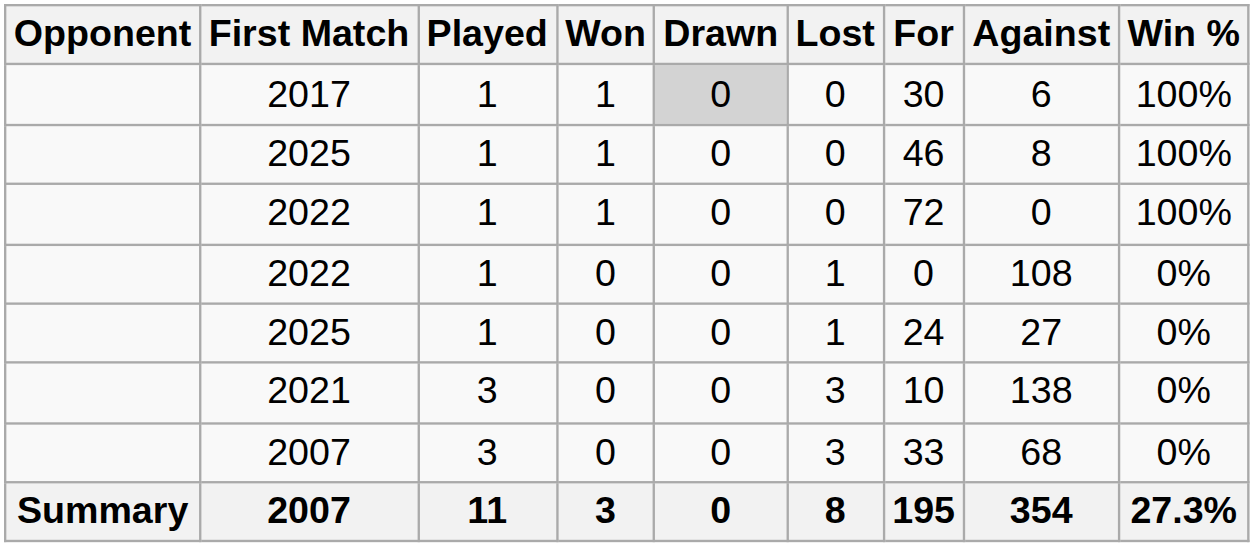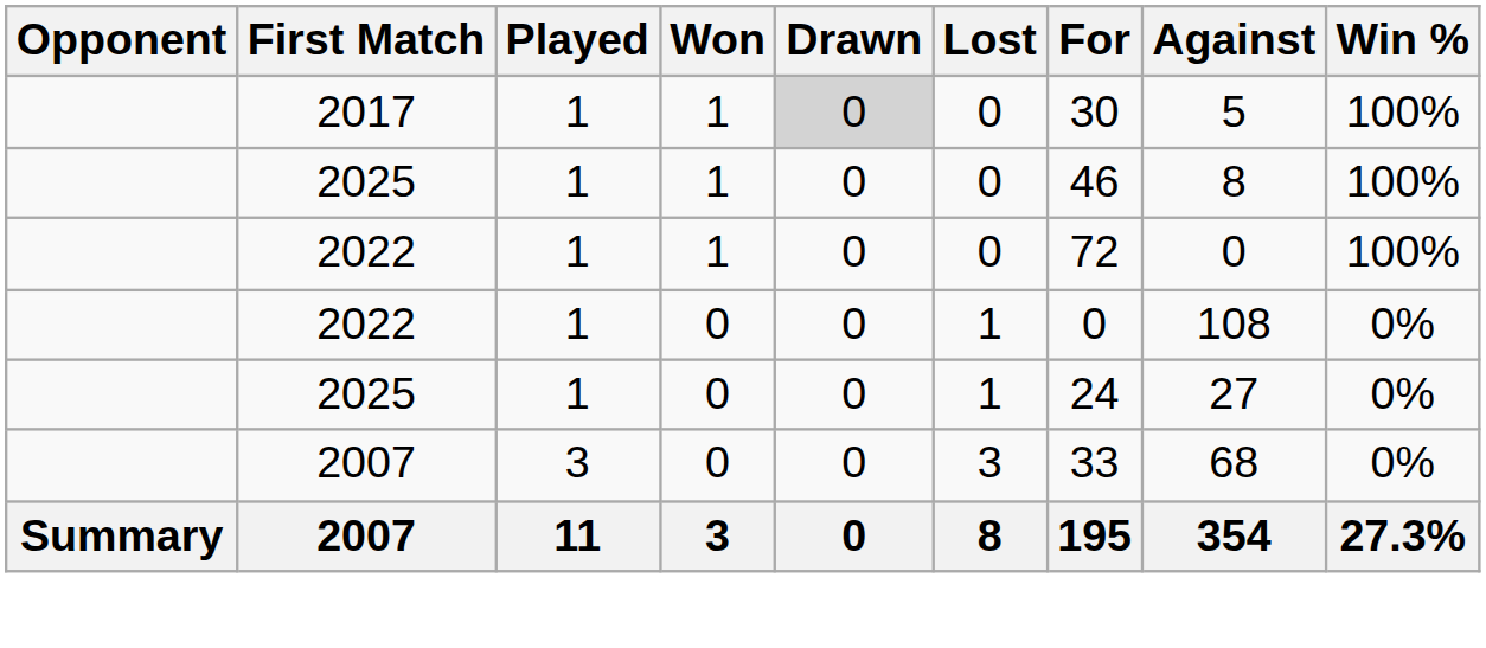2017 | Against: 6 -> 5
- row: 2021 | 3 | 0 | 0 | 3 | 10 | 138 | 0%
